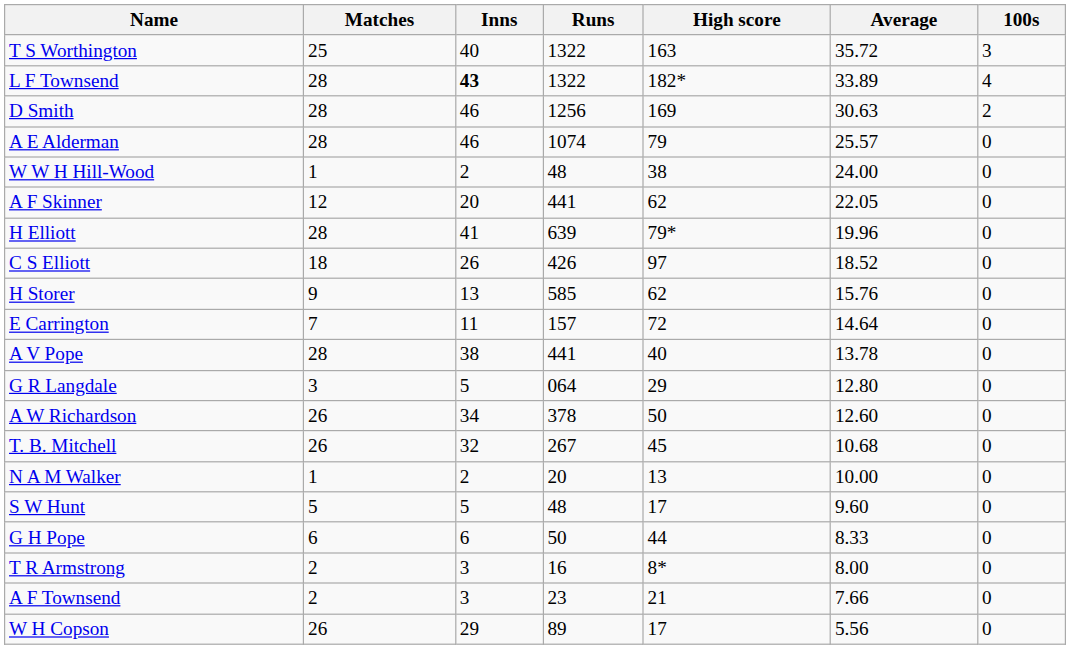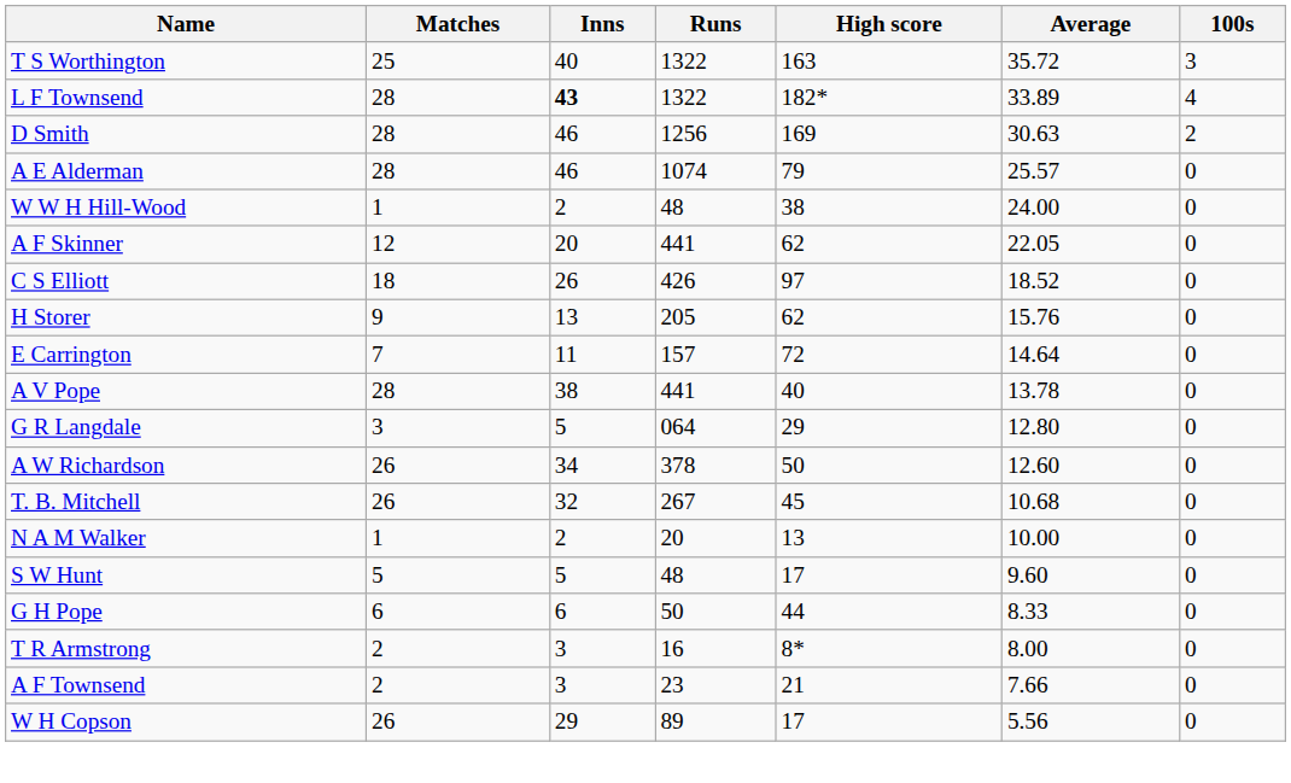- row: H Elliott | 28 | 41 | 639 | 79* | 19.96 | 0
H Storer | Runs: 585 -> 205
